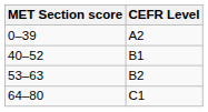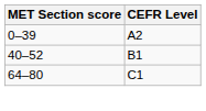- row: 53–63 | B2
